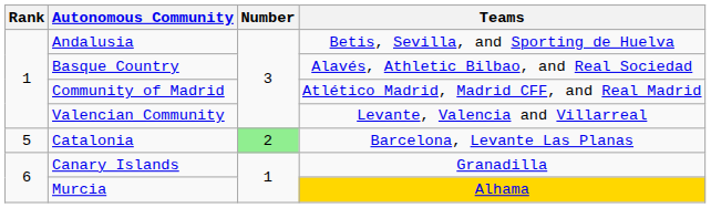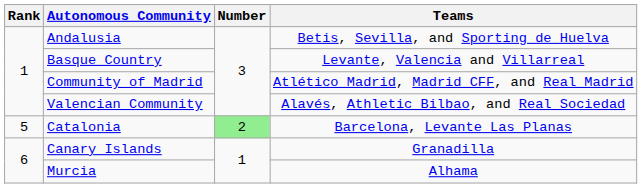Basque Country | Teams: Alavés, Athletic Bilbao, and Real Sociedad -> Levante, Valencia and Villarreal
Valencian Community | Teams: Levante, Valencia and Villarreal -> Alavés, Athletic Bilbao, and Real Sociedad
Murcia | Teams: gold background -> no background
